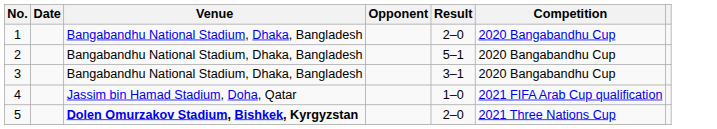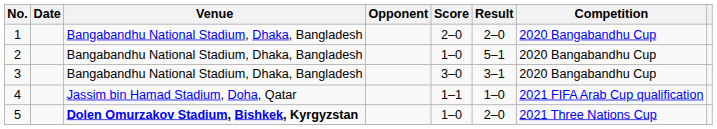+ column: Score | 2–0 | 1–0 | 3–0 | 1–1 | 1–0
